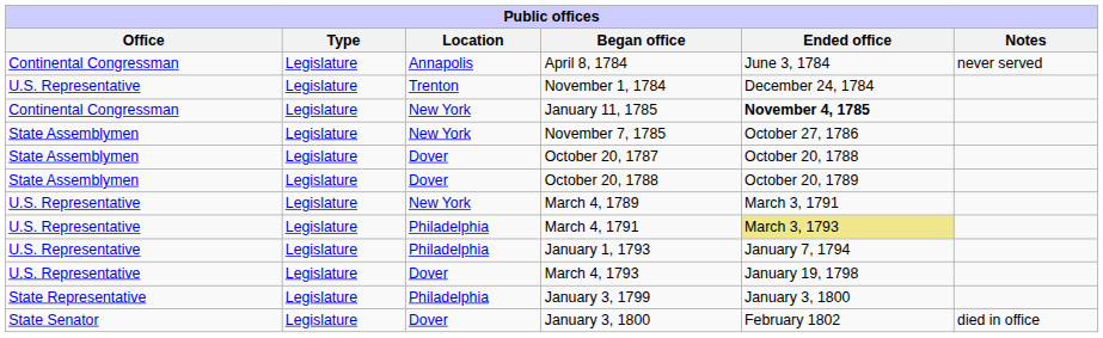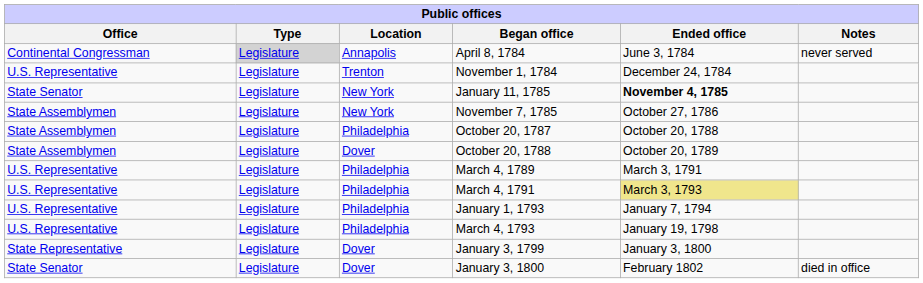April 8, 1784 | Type: no background -> lightgrey background
January 11, 1785 | Office: Continental Congressman -> State Senator
October 20, 1787 | Location: Dover -> Philadelphia
March 4, 1789 | Location: New York -> Philadelphia
March 4, 1793 | Location: Dover -> Philadelphia
January 3, 1799 | Location: Philadelphia -> Dover
